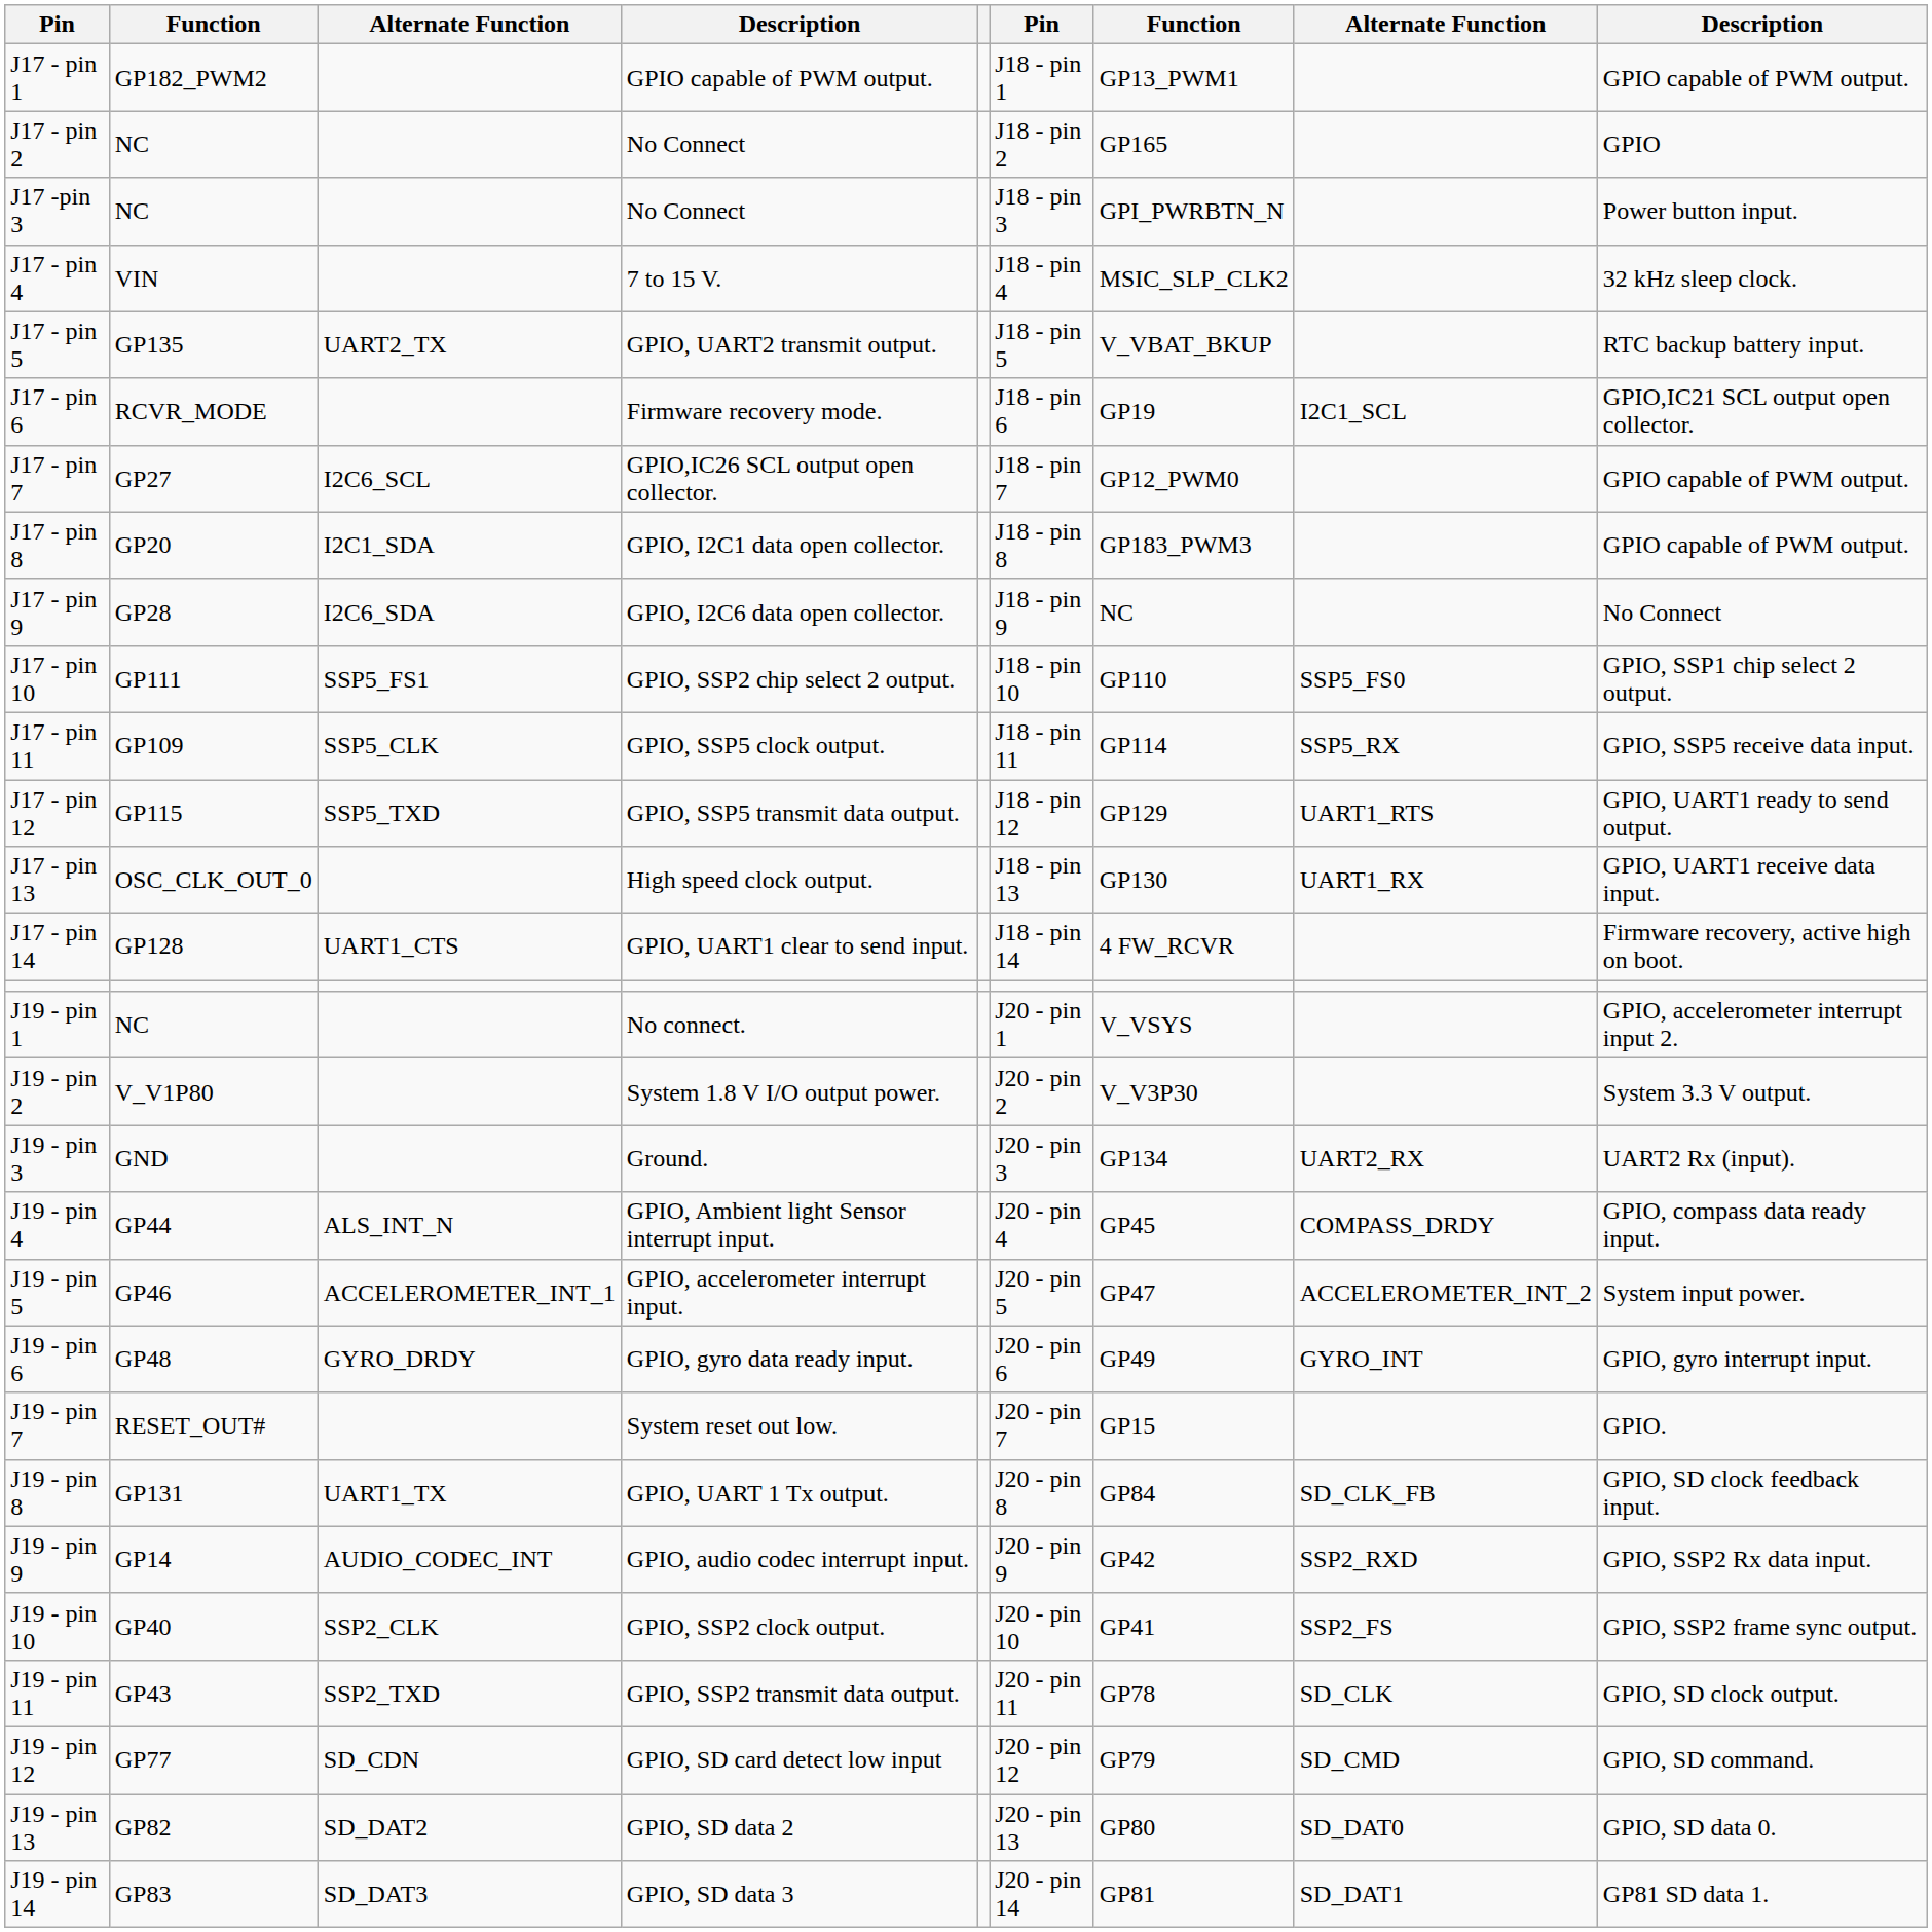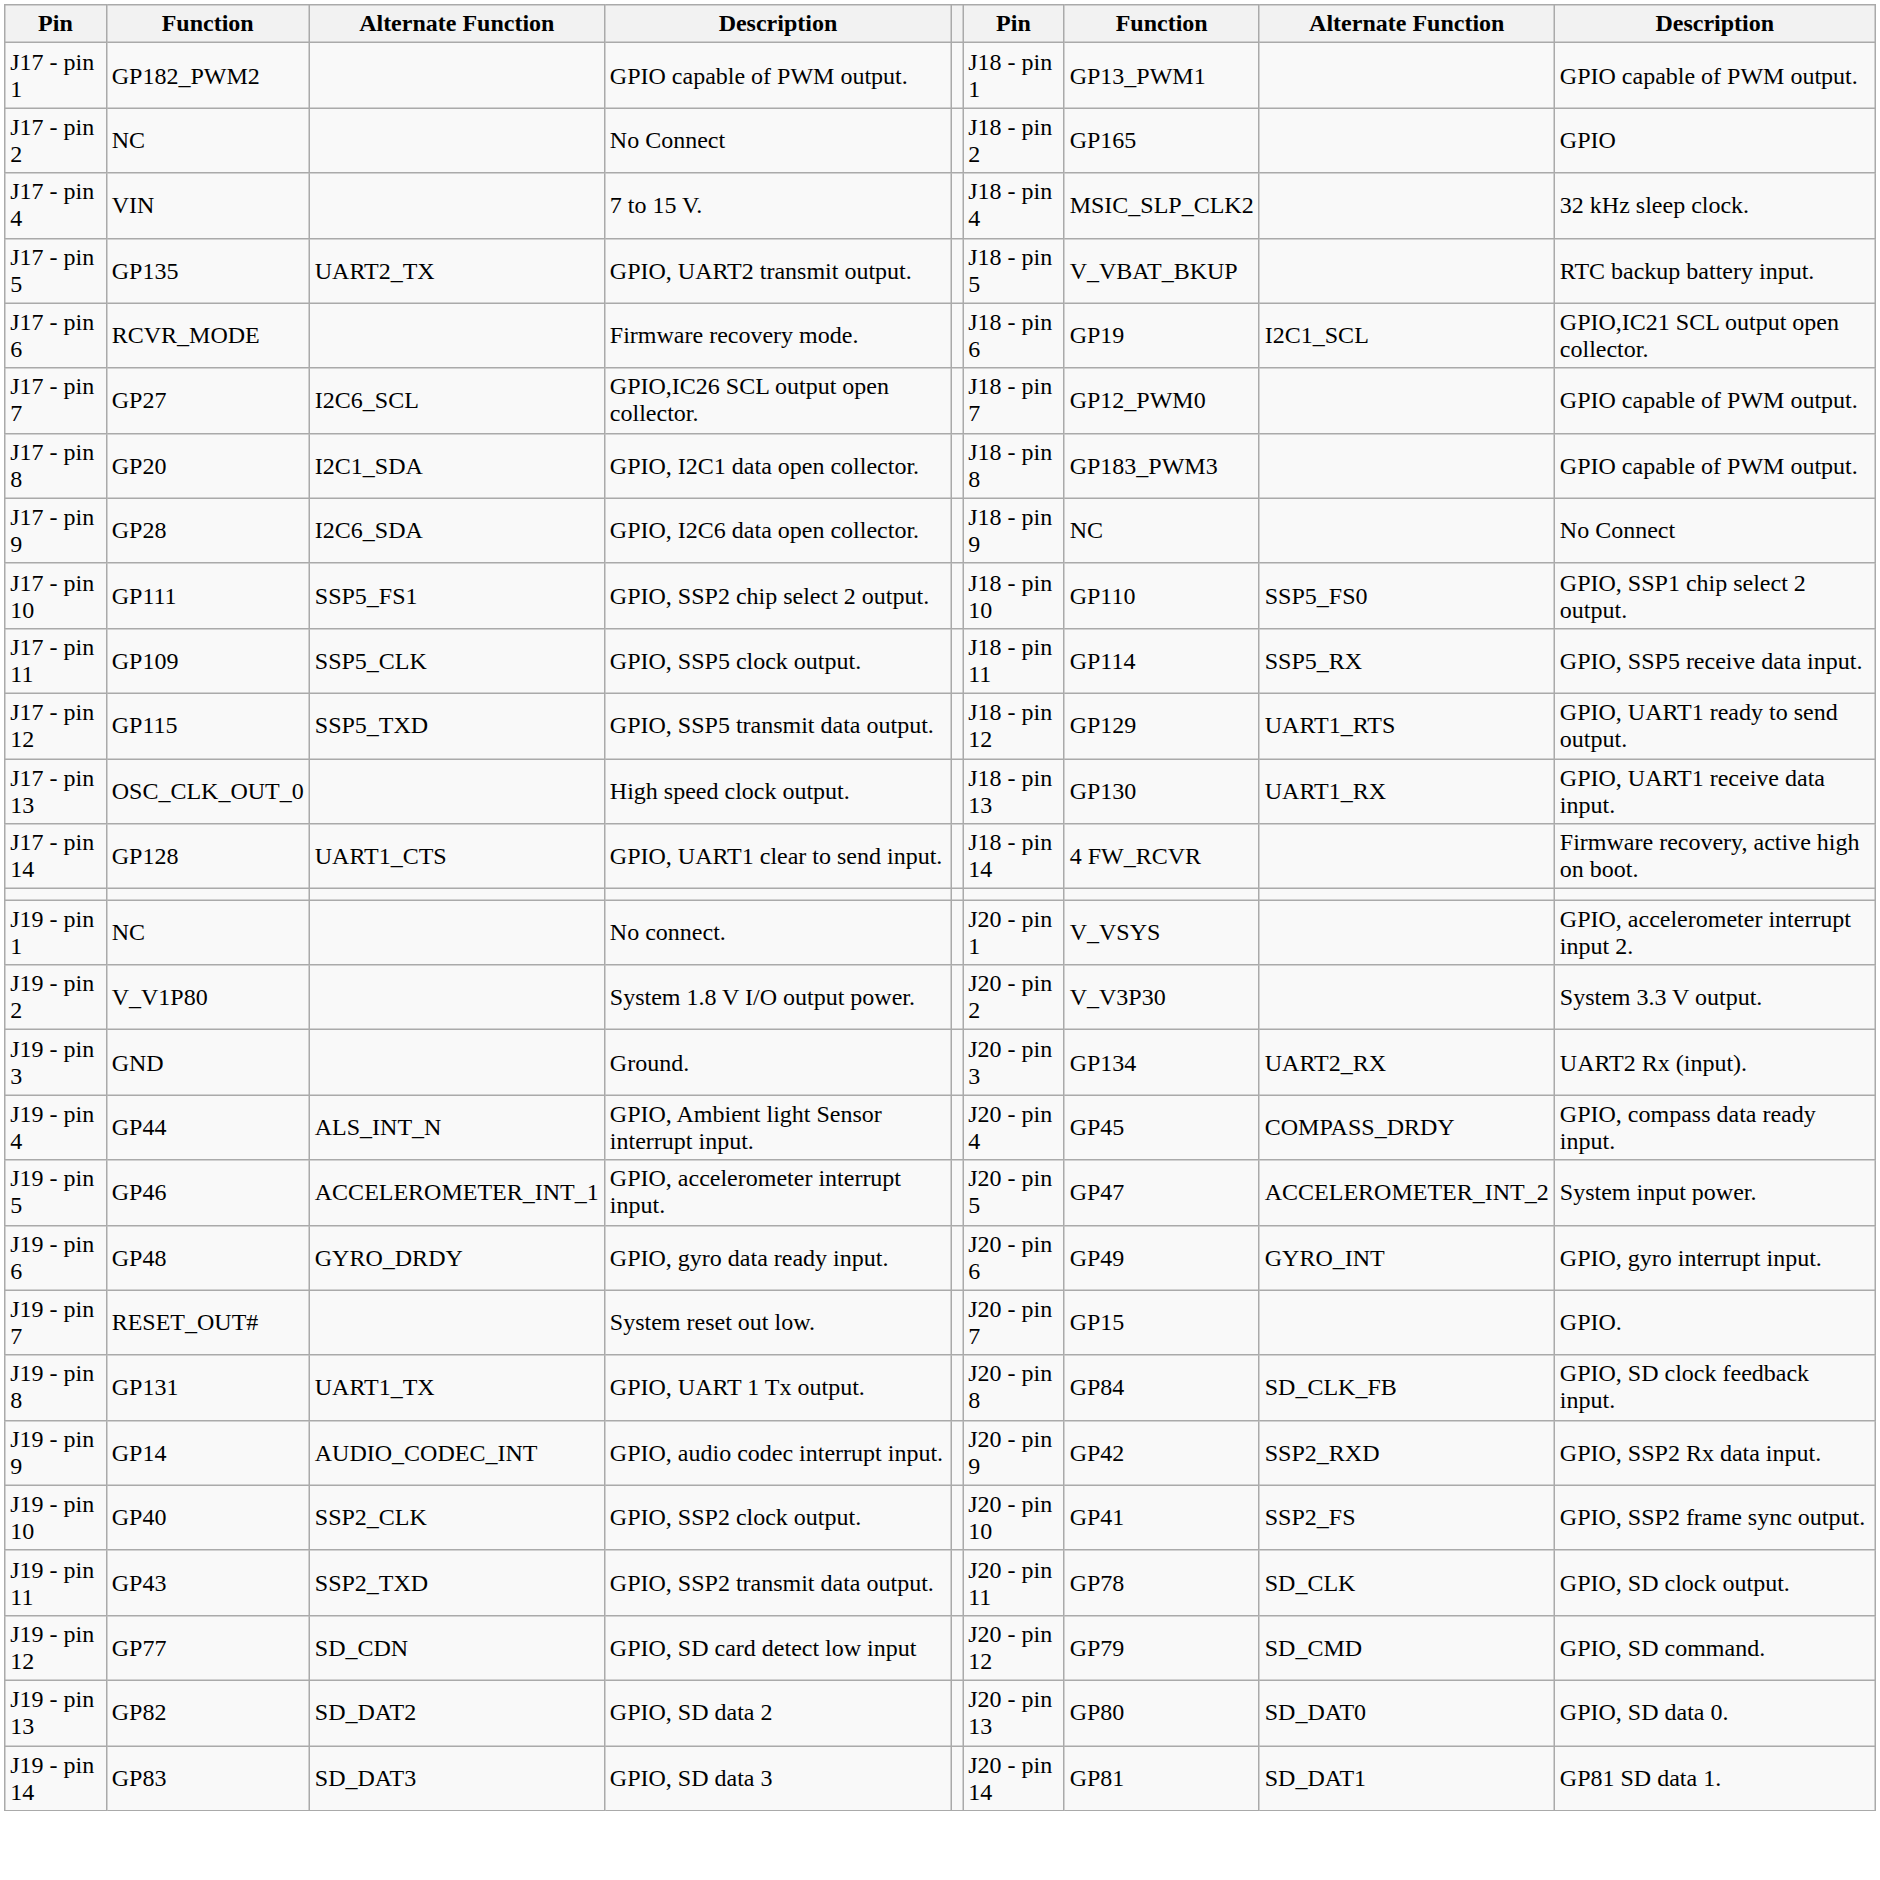- row: J17 -pin 3 | NC | No Connect | J18 - pin 3 | GPI_PWRBTN_N | Power button input.
